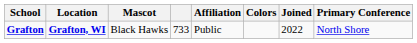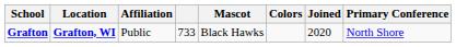columns swapped: Affiliation <-> Mascot
Grafton | Joined: 2022 -> 2020
